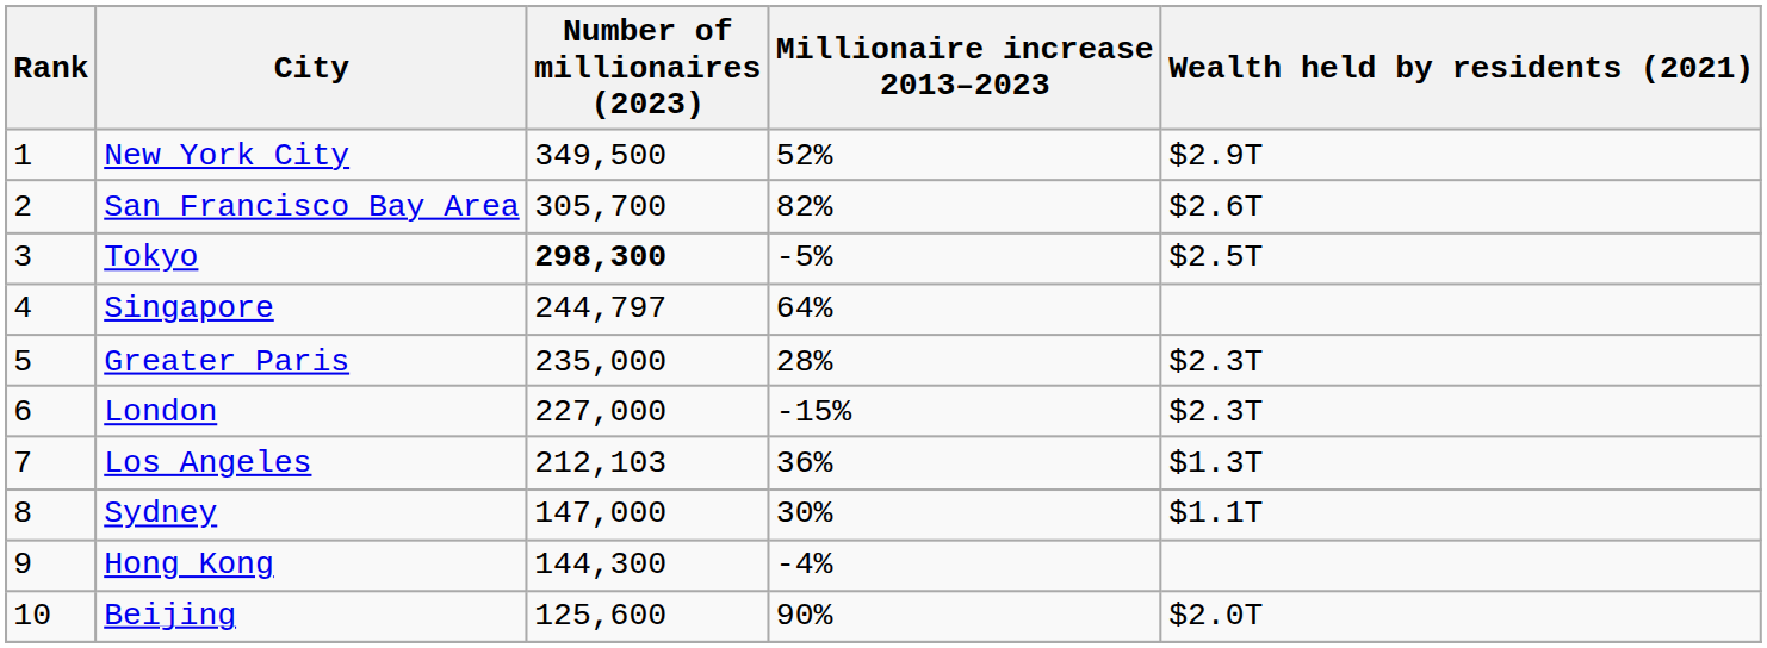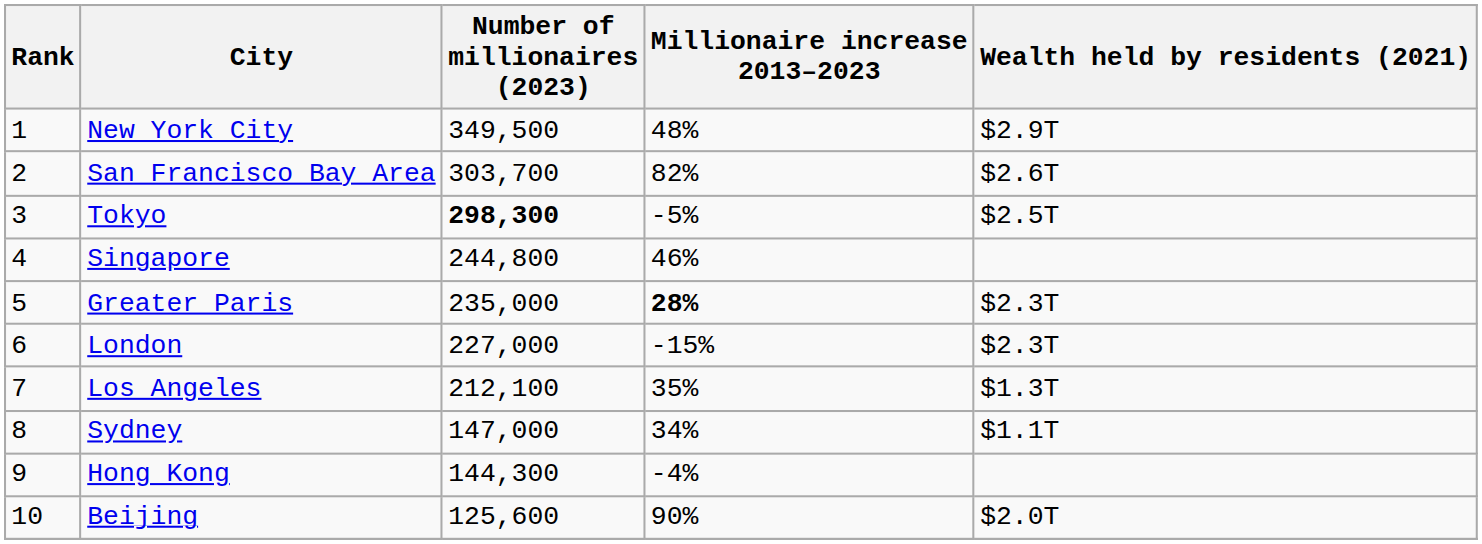New York City | Millionaire increase 2013–2023: 52% -> 48%
San Francisco Bay Area | Number of millionaires (2023): 305,700 -> 303,700
Singapore | Number of millionaires (2023): 244,797 -> 244,800
Singapore | Millionaire increase 2013–2023: 64% -> 46%
Greater Paris | Millionaire increase 2013–2023: normal -> bold
Los Angeles | Number of millionaires (2023): 212,103 -> 212,100
Los Angeles | Millionaire increase 2013–2023: 36% -> 35%
Sydney | Millionaire increase 2013–2023: 30% -> 34%
